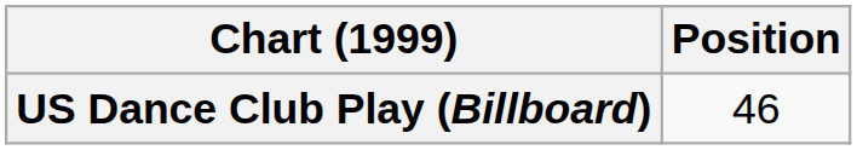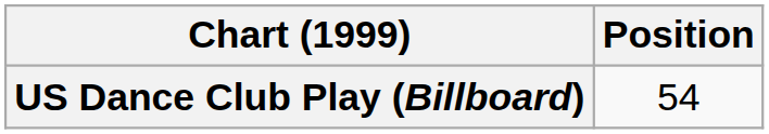US Dance Club Play (Billboard) | Position: 46 -> 54
